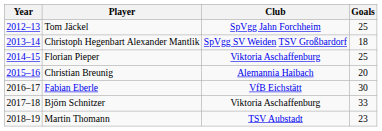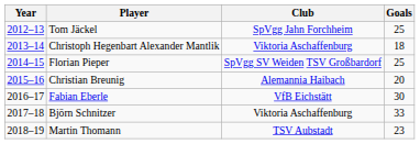Christoph Hegenbart Alexander Mantlik | Club: SpVgg SV Weiden TSV Großbardorf -> Viktoria Aschaffenburg
Florian Pieper | Club: Viktoria Aschaffenburg -> SpVgg SV Weiden TSV Großbardorf
